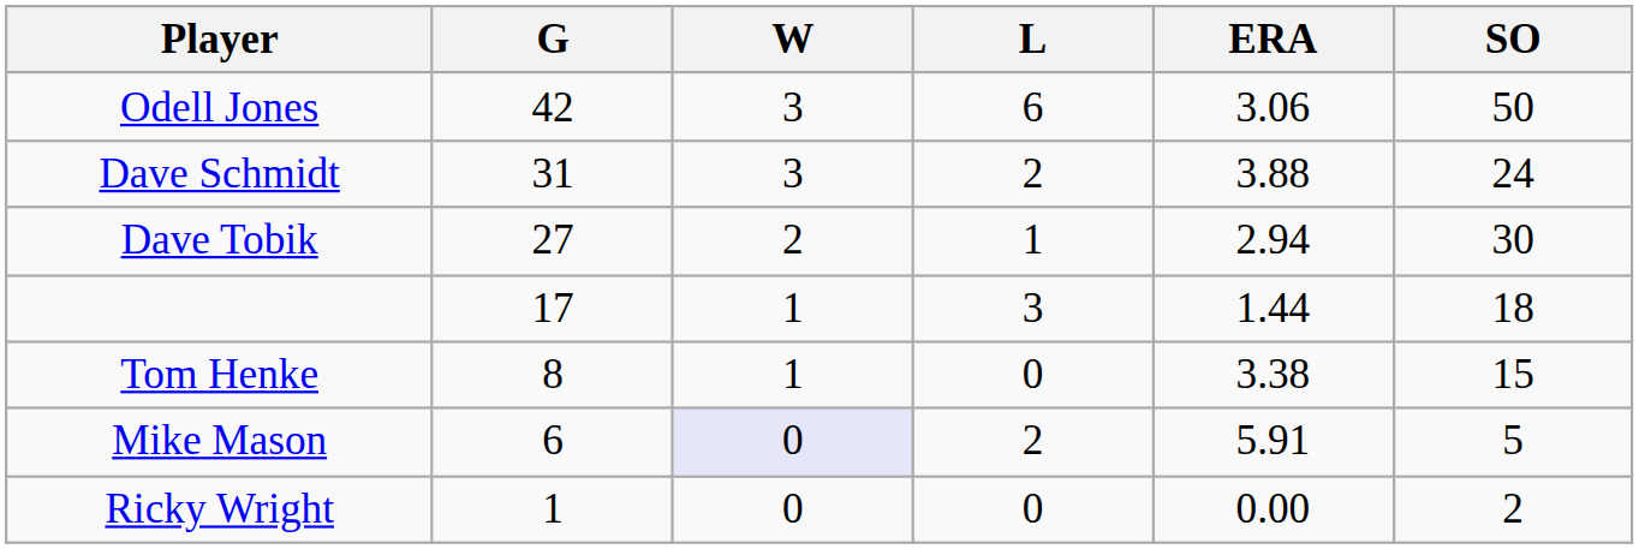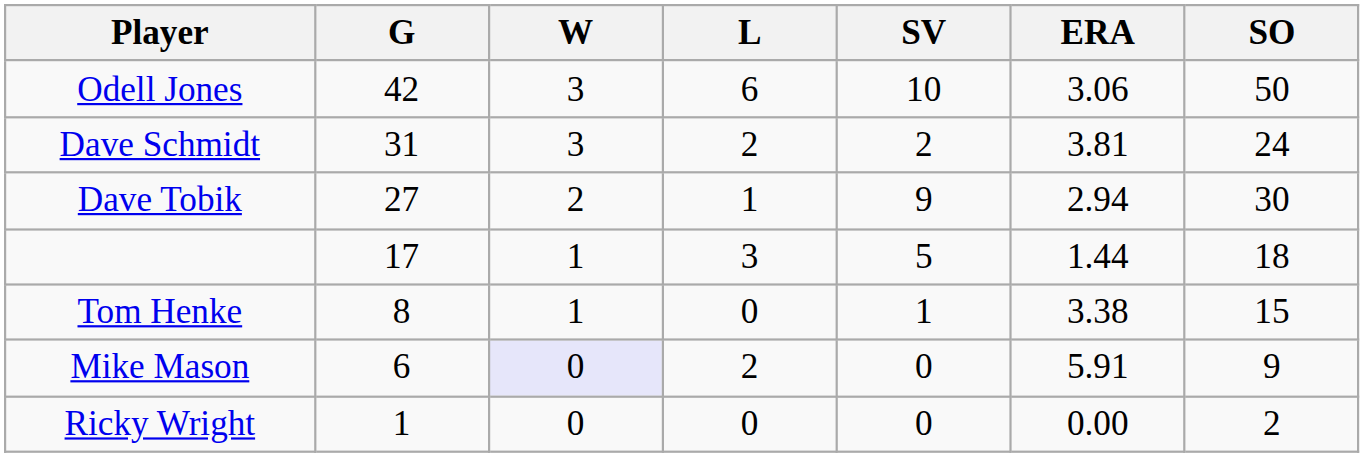+ column: SV | 10 | 2 | 9 | 5 | 1 | 0 | 0
Dave Schmidt | ERA: 3.88 -> 3.81
Mike Mason | SO: 5 -> 9
